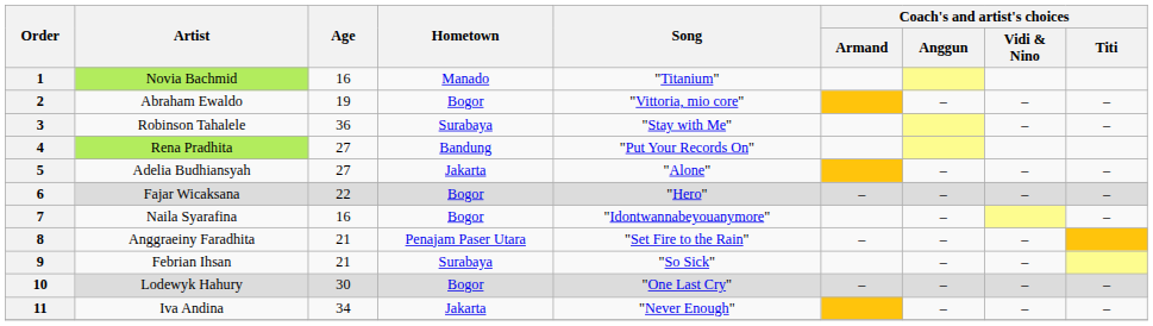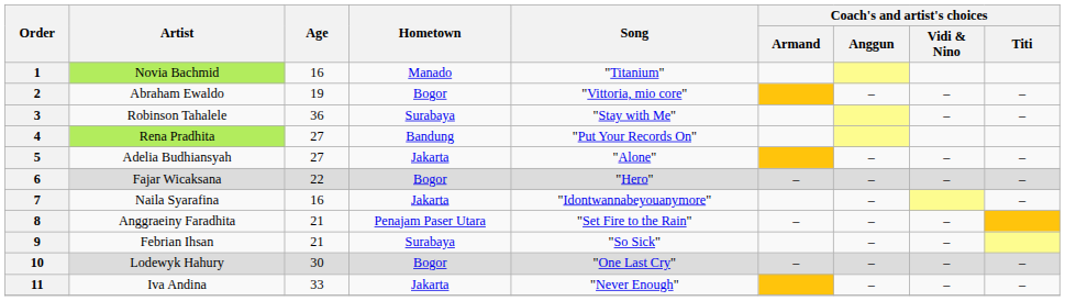7 | Hometown: Bogor -> Jakarta
11 | Age: 34 -> 33
